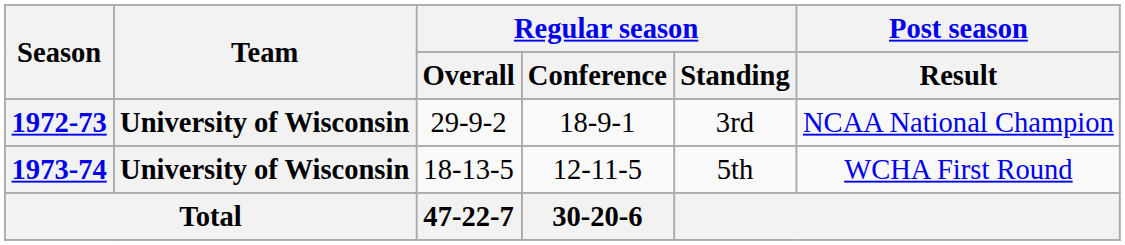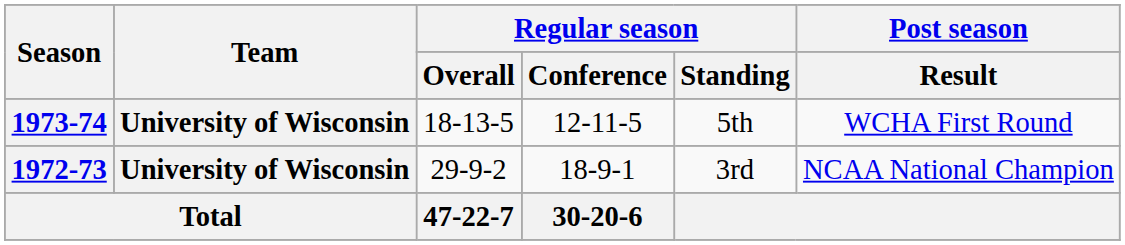rows swapped: 1972-73 <-> 1973-74
